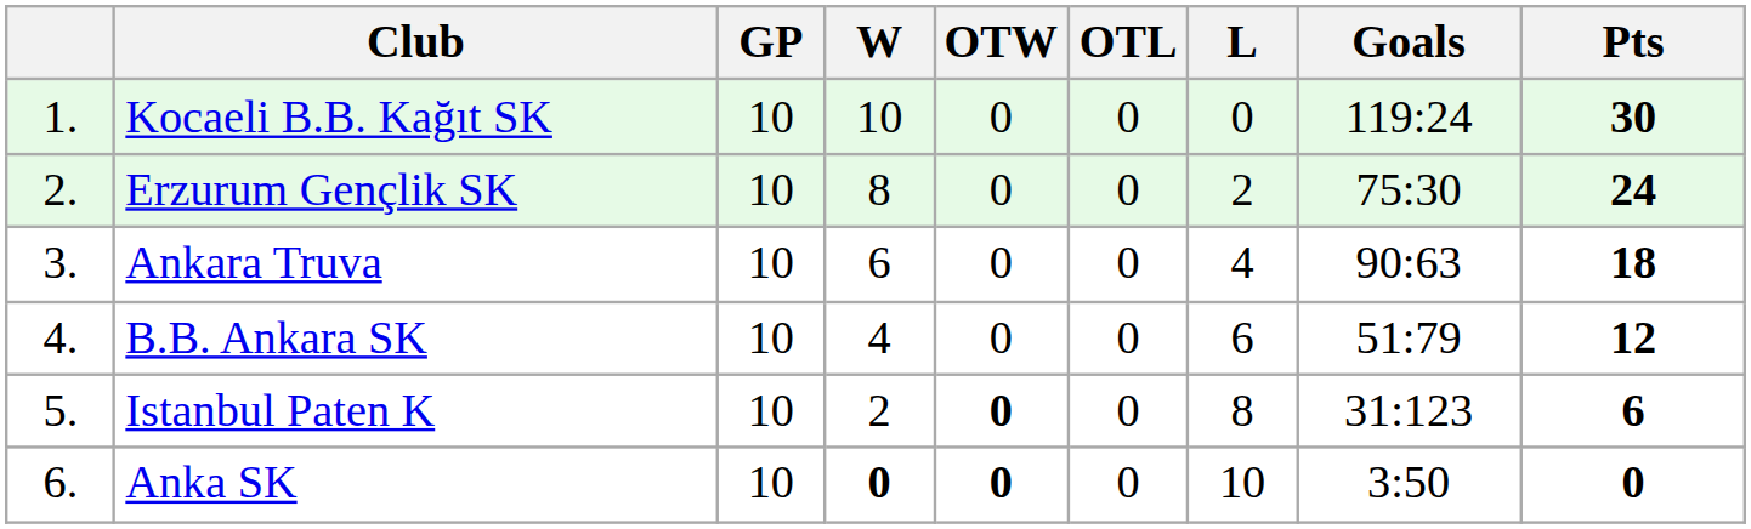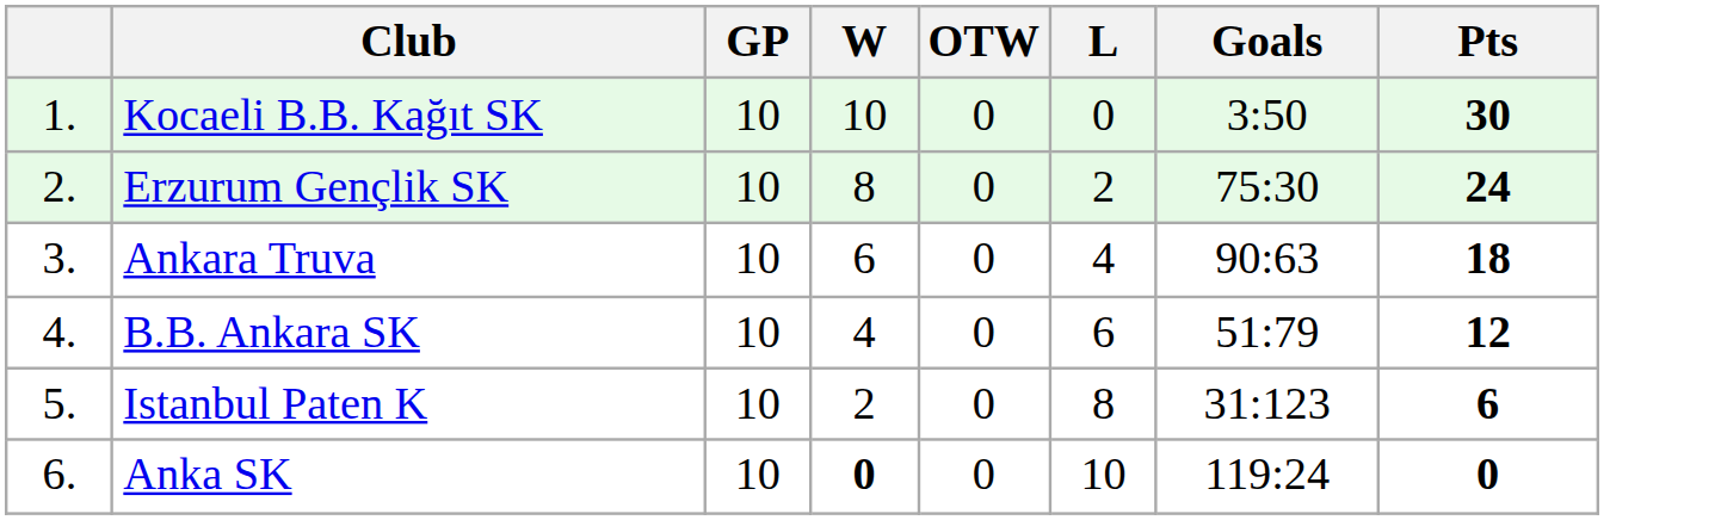- column: OTL | 0 | 0 | 0 | 0 | 0 | 0
Kocaeli B.B. Kağıt SK | Goals: 119:24 -> 3:50
Istanbul Paten K | OTW: bold -> normal
Anka SK | OTW: bold -> normal
Anka SK | Goals: 3:50 -> 119:24
